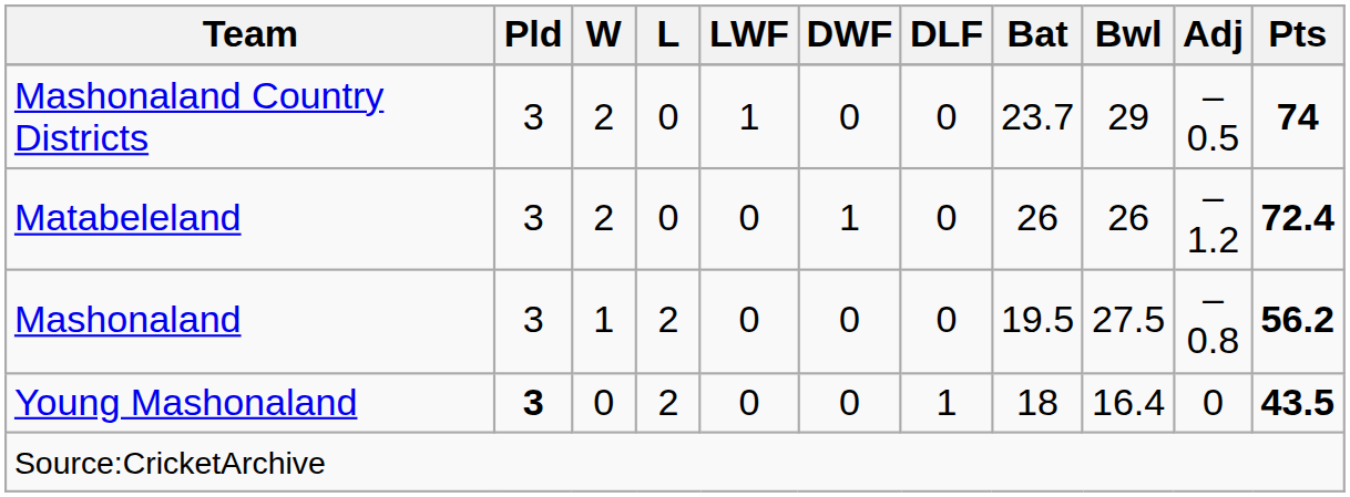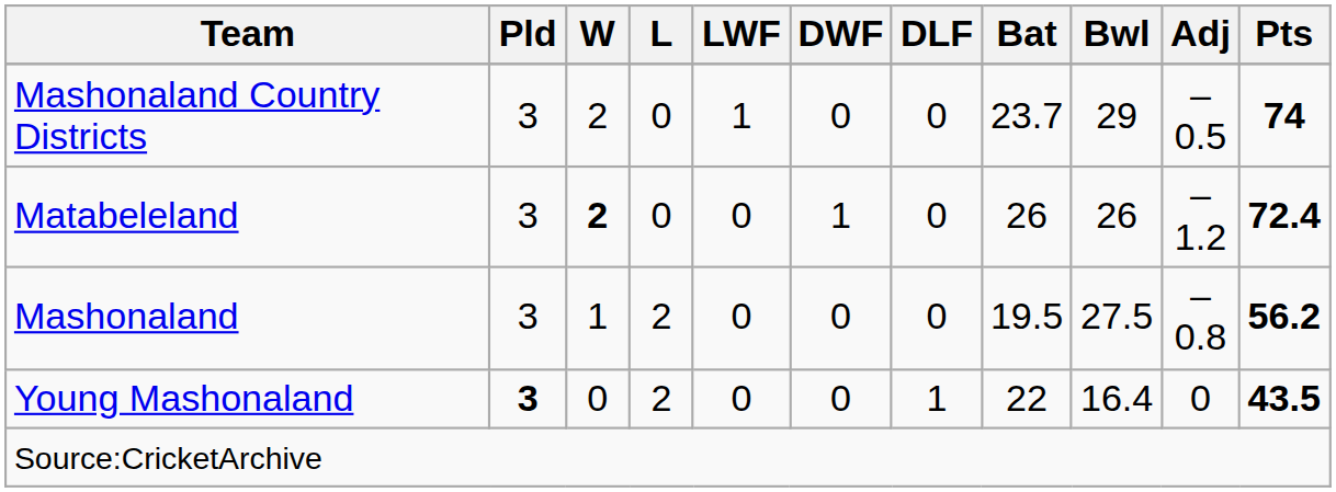Matabeleland | W: normal -> bold
Young Mashonaland | Bat: 18 -> 22
